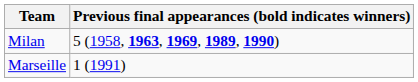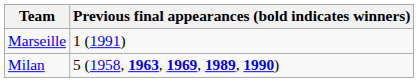rows swapped: Marseille <-> Milan
